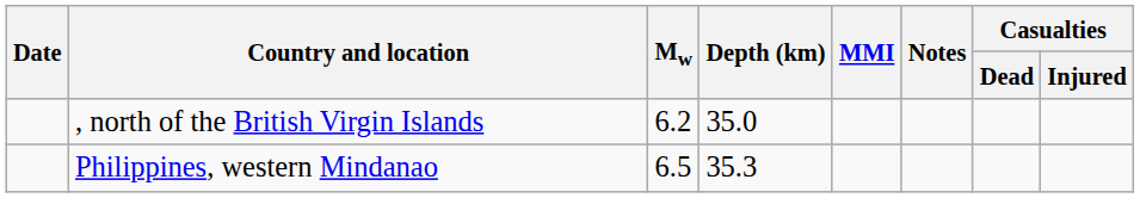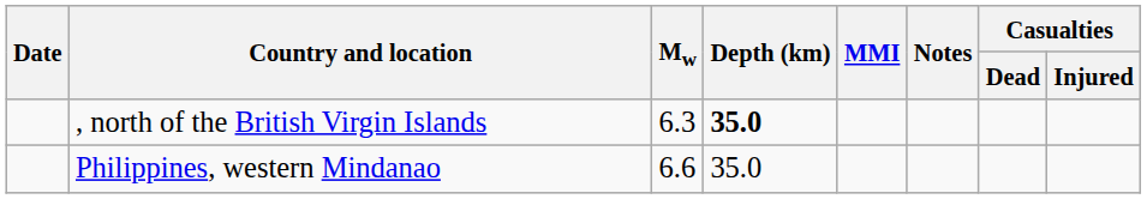, north of the British Virgin Islands | Mw: 6.2 -> 6.3
, north of the British Virgin Islands | Depth (km): normal -> bold
Philippines, western Mindanao | Mw: 6.5 -> 6.6
Philippines, western Mindanao | Depth (km): 35.3 -> 35.0
